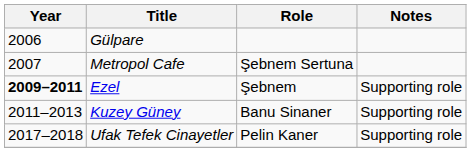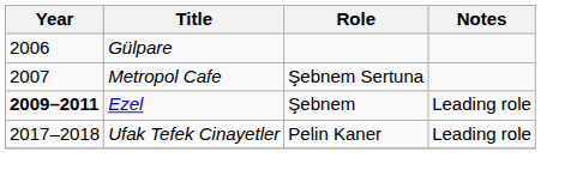Ezel | Notes: Supporting role -> Leading role
- row: 2011–2013 | Kuzey Güney | Banu Sinaner | Supporting role
Ufak Tefek Cinayetler | Notes: Supporting role -> Leading role
